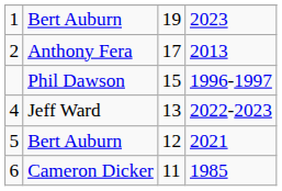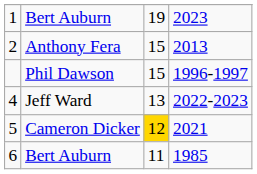2 | column 3: 17 -> 15
5 | column 2: Bert Auburn -> Cameron Dicker
5 | column 3: no background -> gold background
6 | column 2: Cameron Dicker -> Bert Auburn
